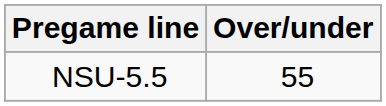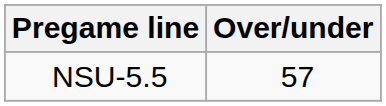NSU-5.5 | Over/under: 55 -> 57
